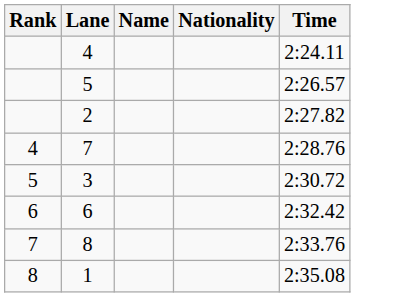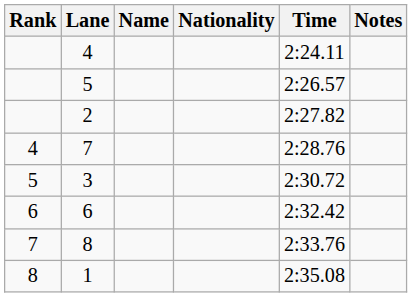+ column: Notes
